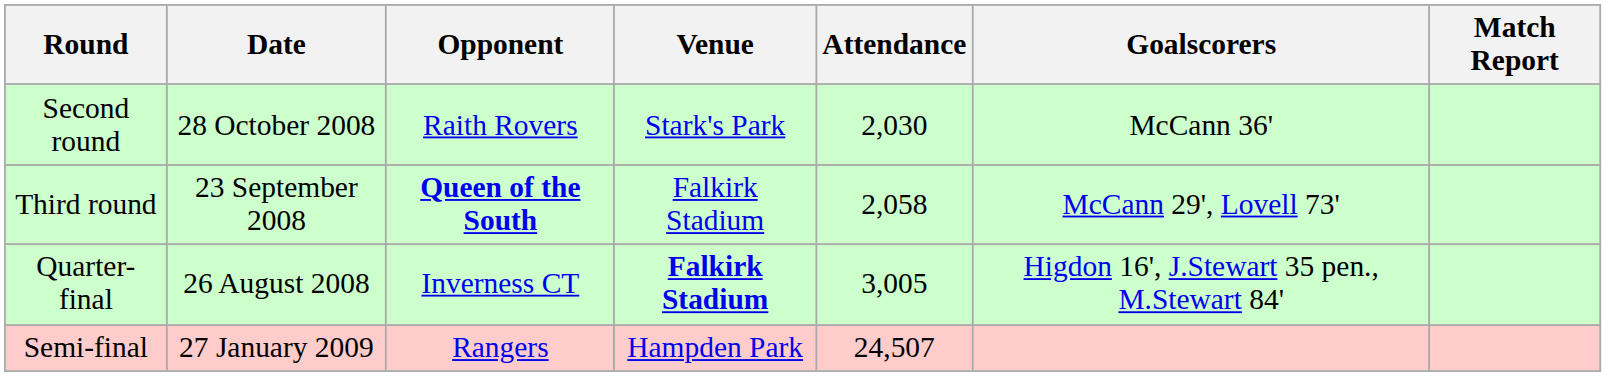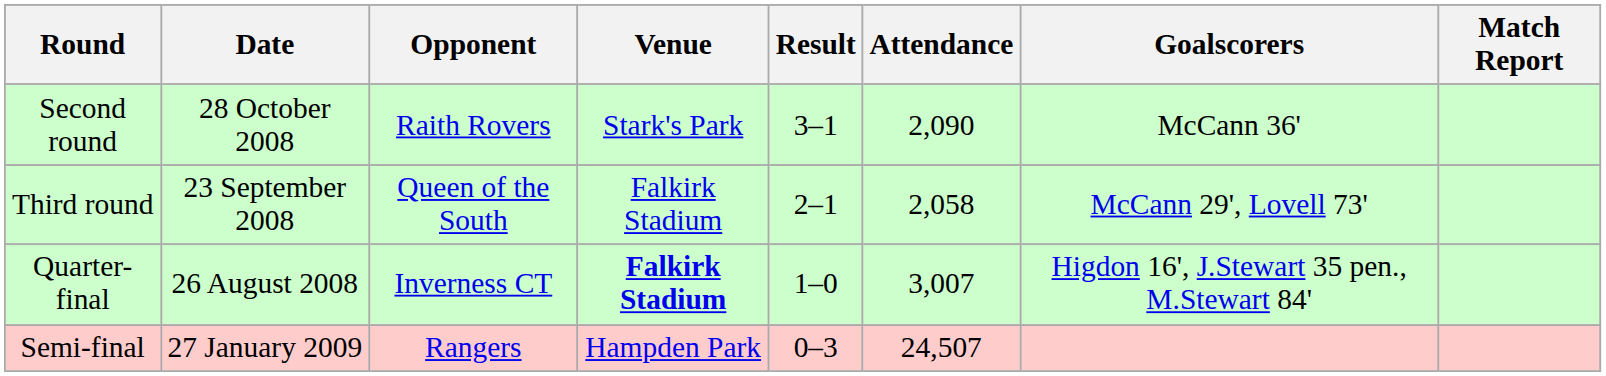+ column: Result | 3–1 | 2–1 | 1–0 | 0–3
Second round | Attendance: 2,030 -> 2,090
Third round | Opponent: bold -> normal
Quarter-final | Attendance: 3,005 -> 3,007
